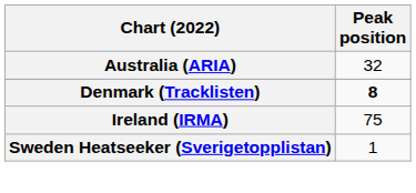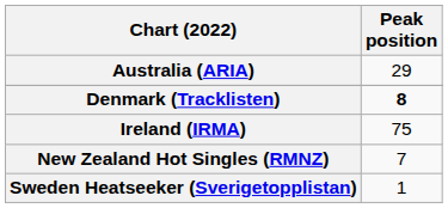Australia (ARIA) | Peak position: 32 -> 29
+ row: New Zealand Hot Singles (RMNZ) | 7
